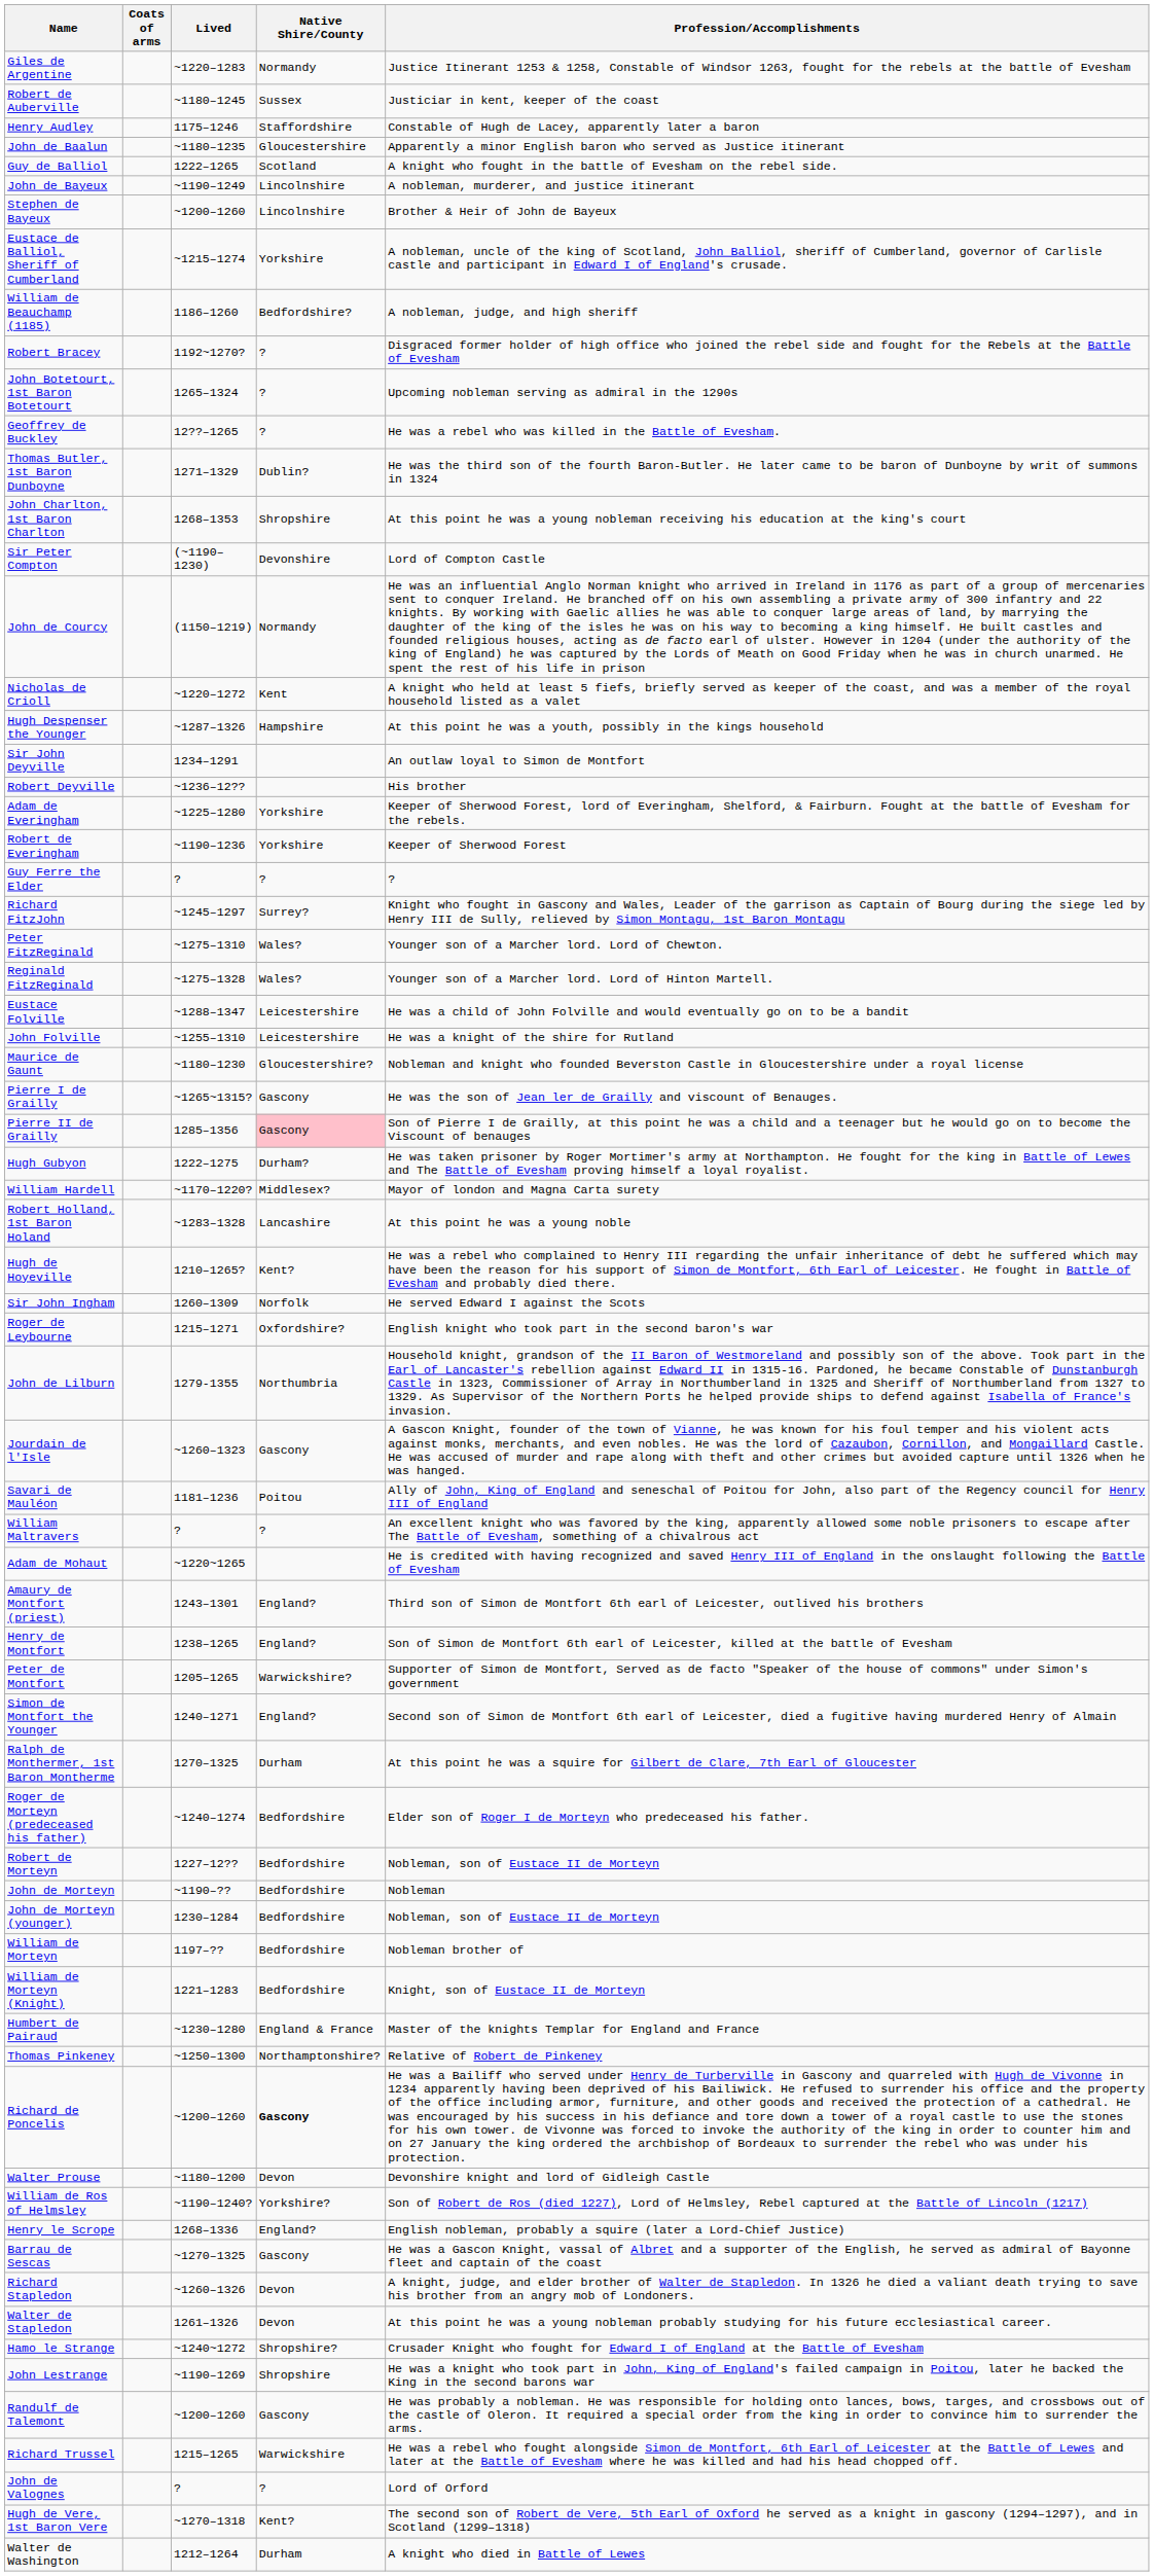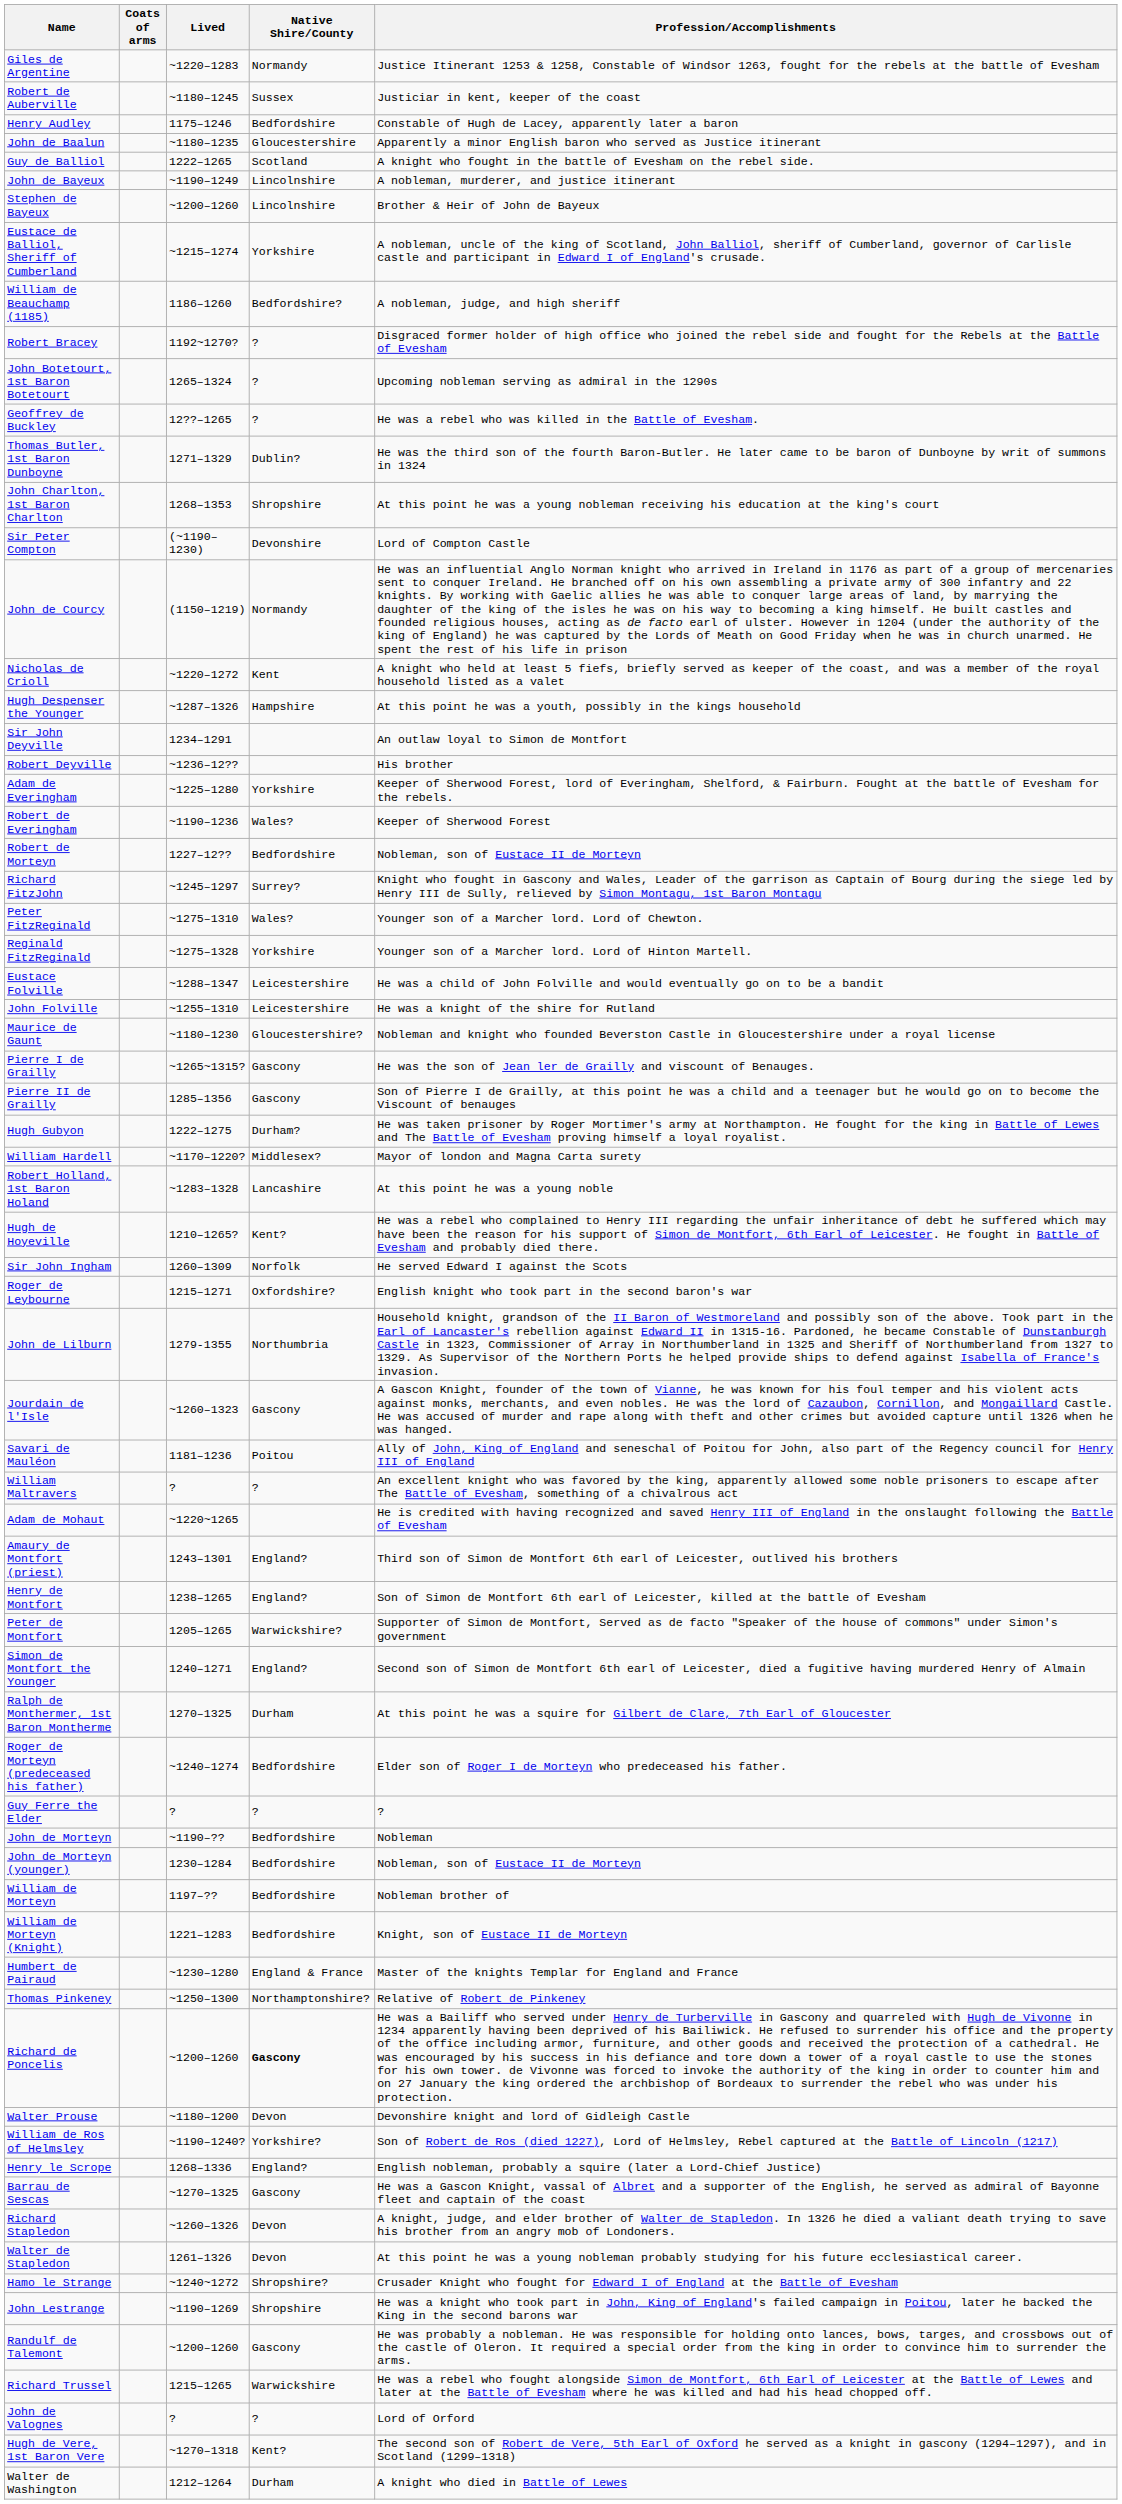Henry Audley | Native Shire/County: Staffordshire -> Bedfordshire
Robert de Everingham | Native Shire/County: Yorkshire -> Wales?
rows swapped: Guy Ferre the Elder <-> Robert de Morteyn
Reginald FitzReginald | Native Shire/County: Wales? -> Yorkshire
Pierre II de Grailly | Native Shire/County: pink background -> no background
